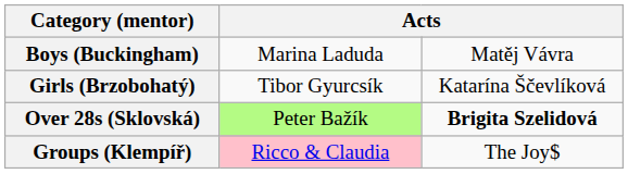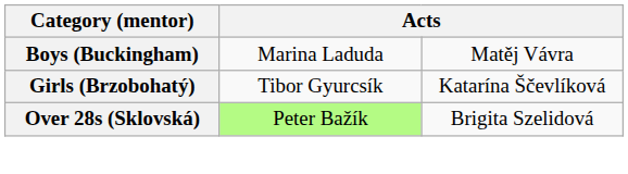Over 28s (Sklovská) | column 3: bold -> normal
- row: Groups (Klempíř) | Ricco & Claudia | The Joy$
